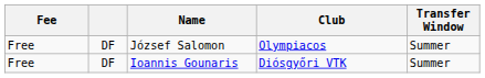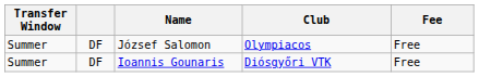columns swapped: Transfer Window <-> Fee
